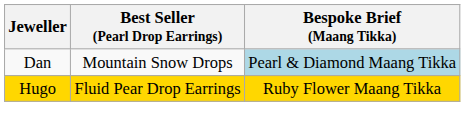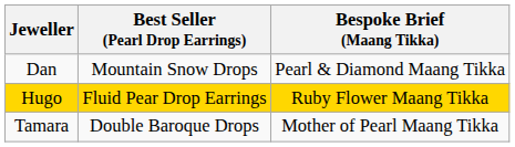Dan | Bespoke Brief (Maang Tikka): lightblue background -> no background
+ row: Tamara | Double Baroque Drops | Mother of Pearl Maang Tikka
